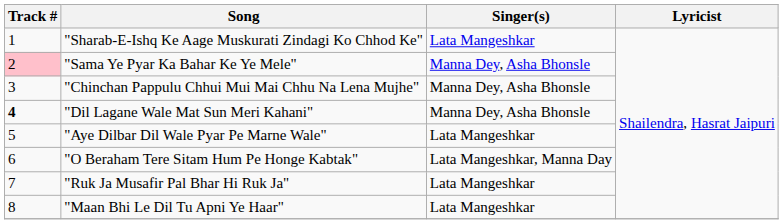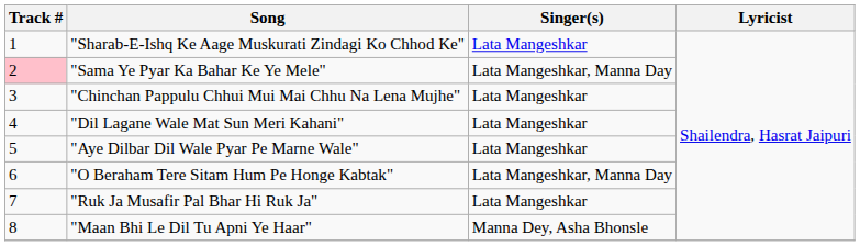"Sama Ye Pyar Ka Bahar Ke Ye Mele" | Singer(s): Manna Dey, Asha Bhonsle -> Lata Mangeshkar, Manna Day
"Chinchan Pappulu Chhui Mui Mai Chhu Na Lena Mujhe" | Singer(s): Manna Dey, Asha Bhonsle -> Lata Mangeshkar
"Dil Lagane Wale Mat Sun Meri Kahani" | Track #: bold -> normal
"Dil Lagane Wale Mat Sun Meri Kahani" | Singer(s): Manna Dey, Asha Bhonsle -> Lata Mangeshkar
"Maan Bhi Le Dil Tu Apni Ye Haar" | Singer(s): Lata Mangeshkar -> Manna Dey, Asha Bhonsle
